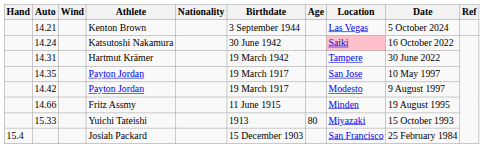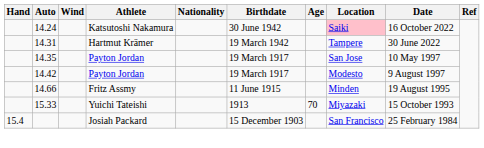- row: 14.21 | Kenton Brown | 3 September 1944 | Las Vegas | 5 October 2024
15.33 | Age: 80 -> 70
